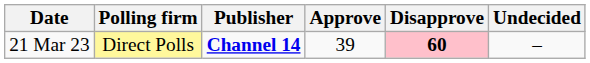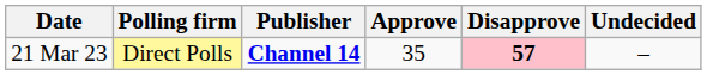21 Mar 23 | Approve: 39 -> 35
21 Mar 23 | Disapprove: 60 -> 57
